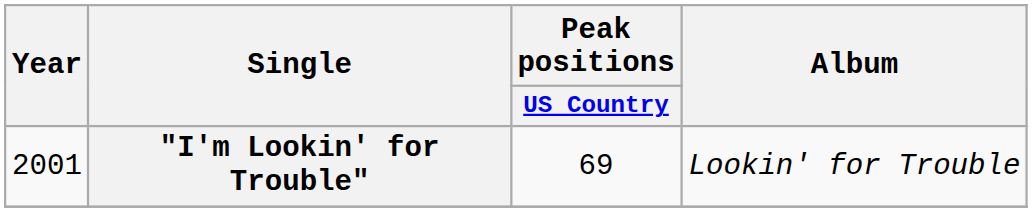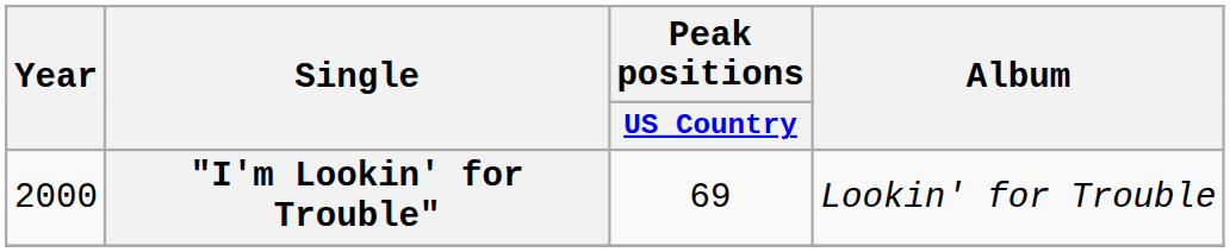"I'm Lookin' for Trouble" | Year: 2001 -> 2000
